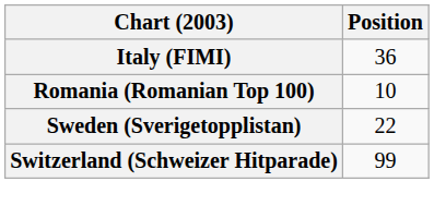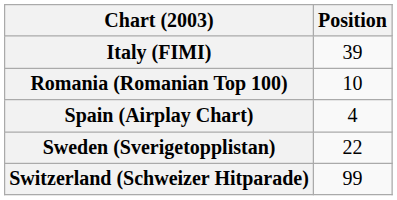Italy (FIMI) | Position: 36 -> 39
+ row: Spain (Airplay Chart) | 4
